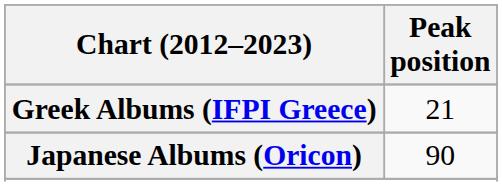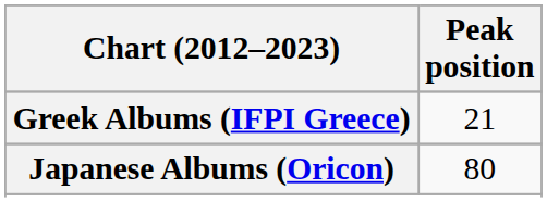Japanese Albums (Oricon) | Peak position: 90 -> 80
